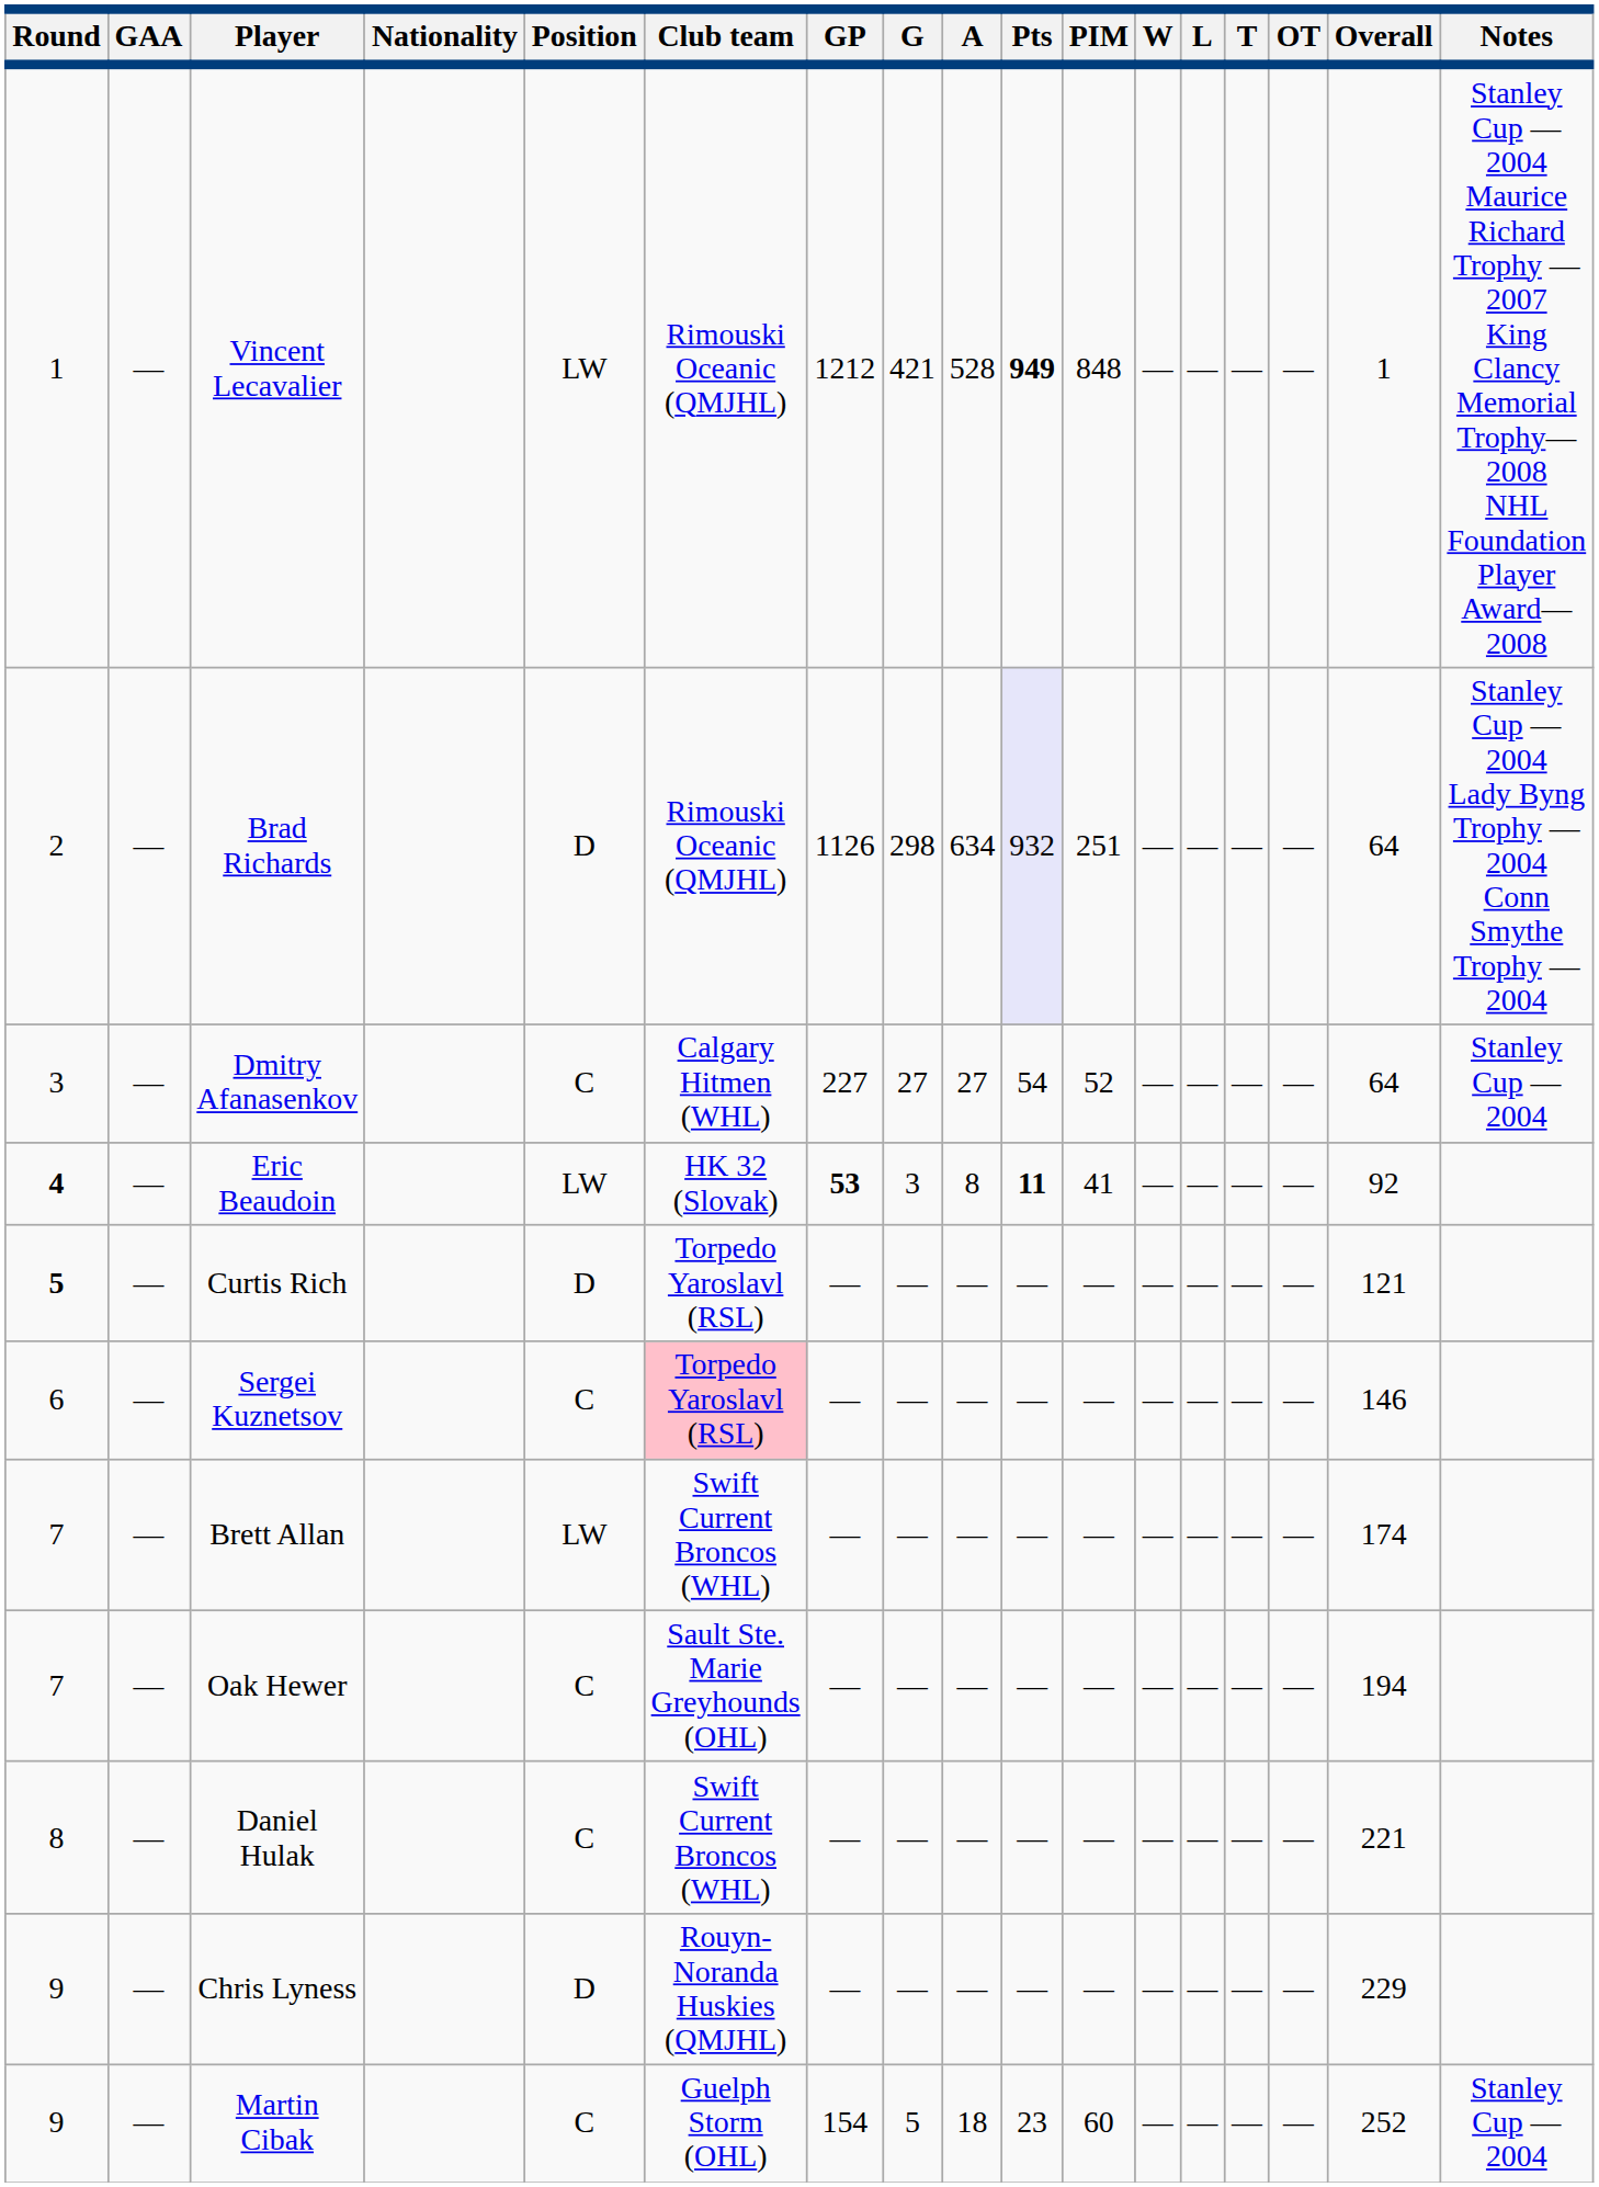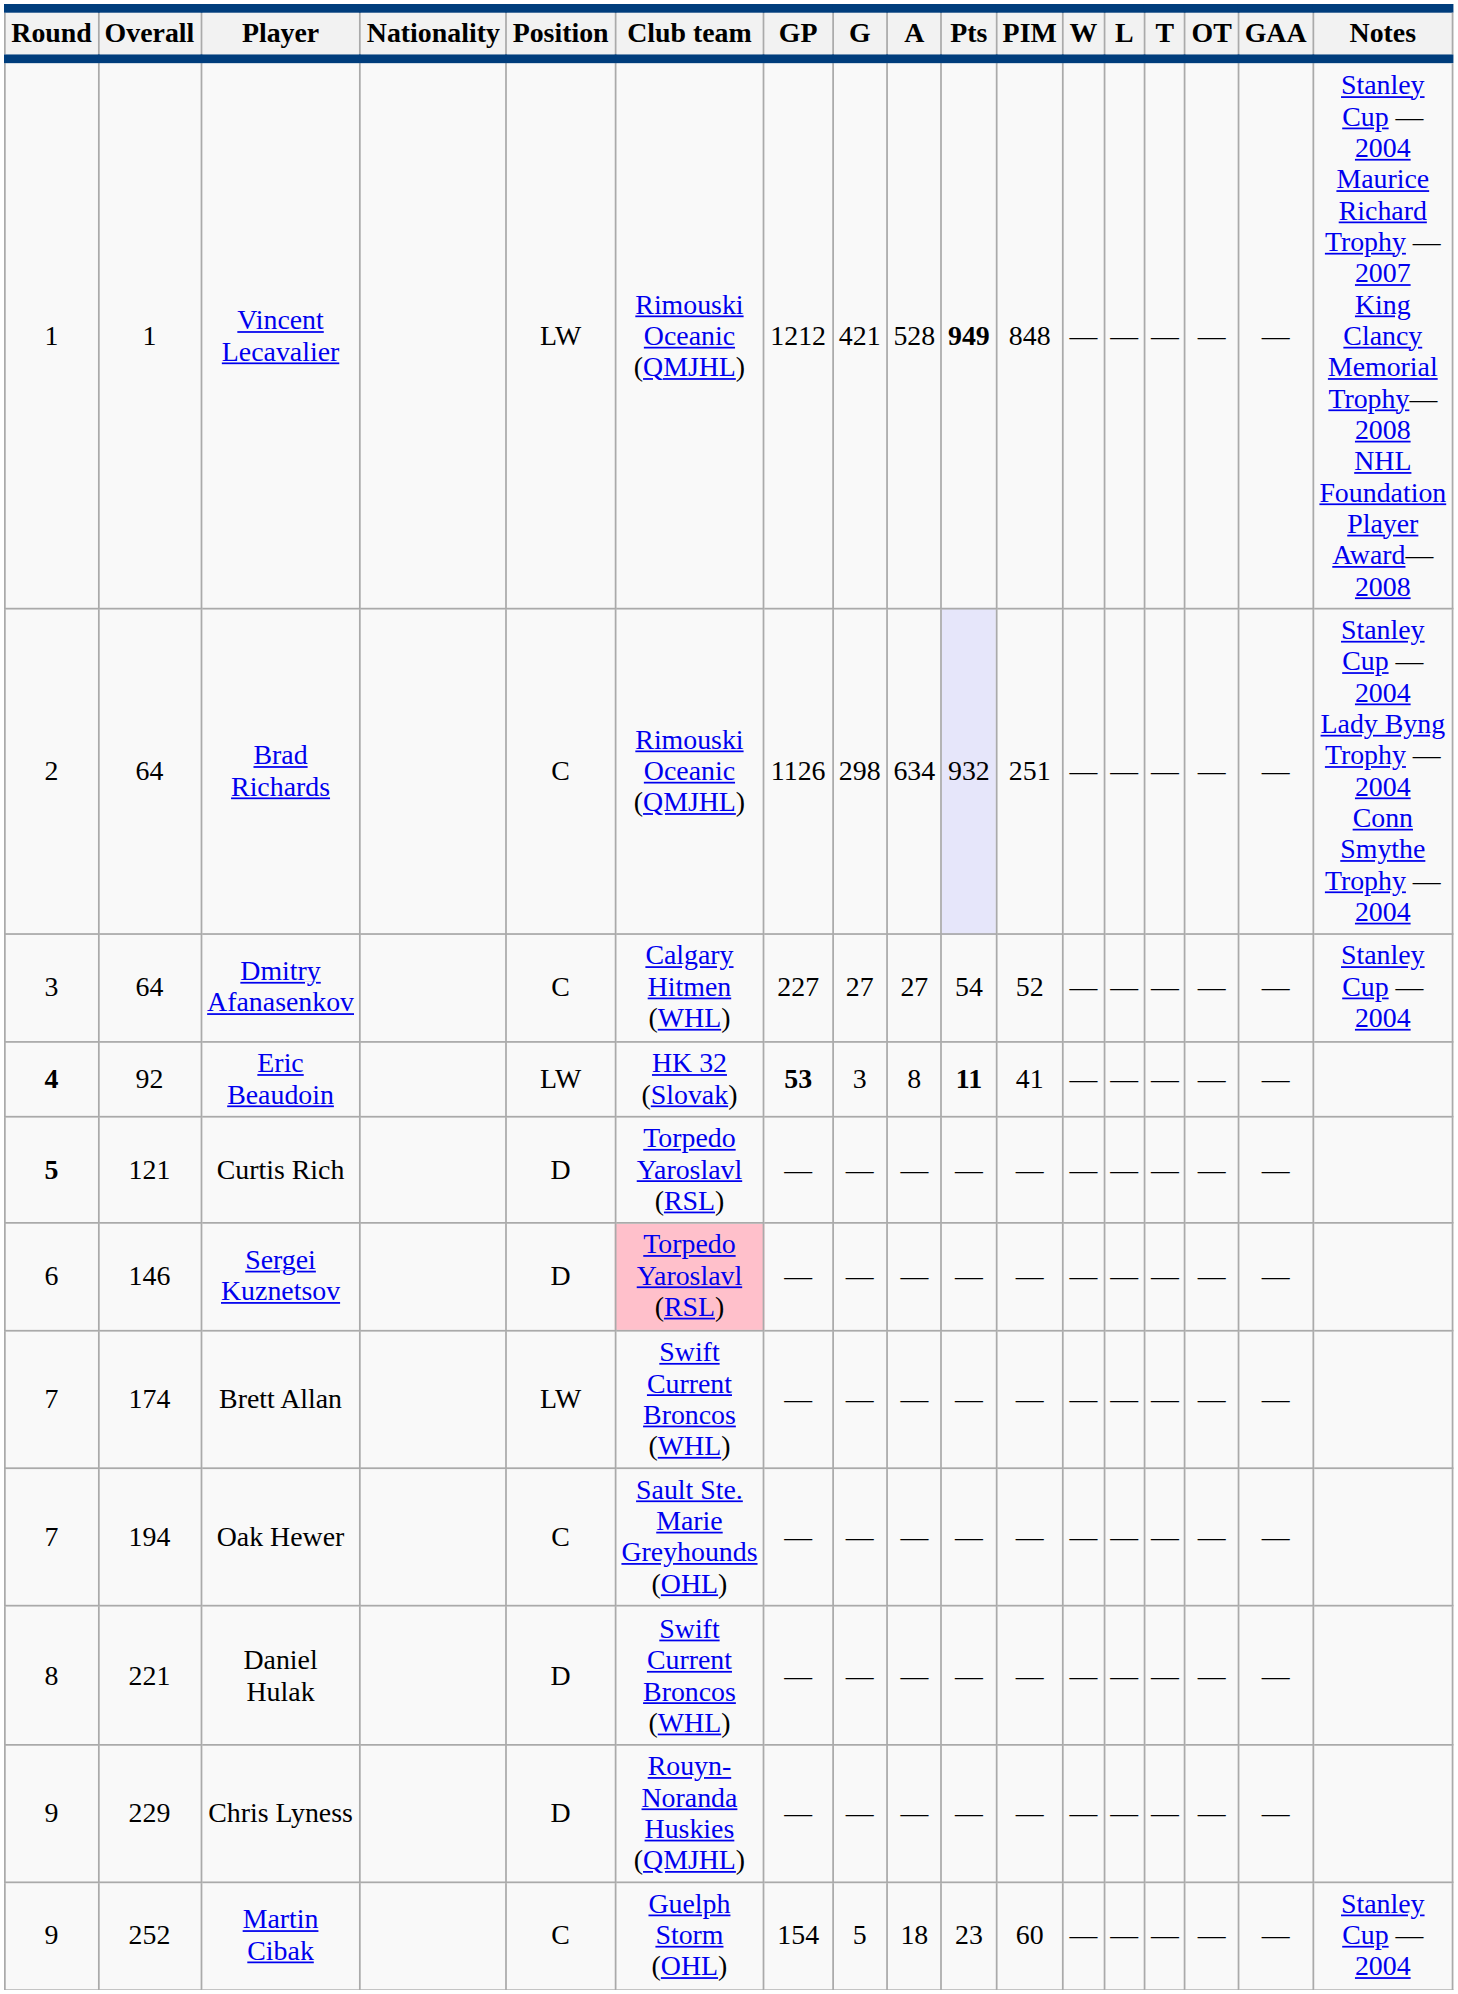columns swapped: Overall <-> GAA
Brad Richards | Position: D -> C
Sergei Kuznetsov | Position: C -> D
Daniel Hulak | Position: C -> D
